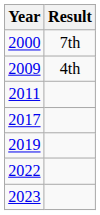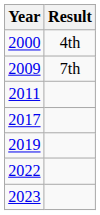2000 | Result: 7th -> 4th
2009 | Result: 4th -> 7th
